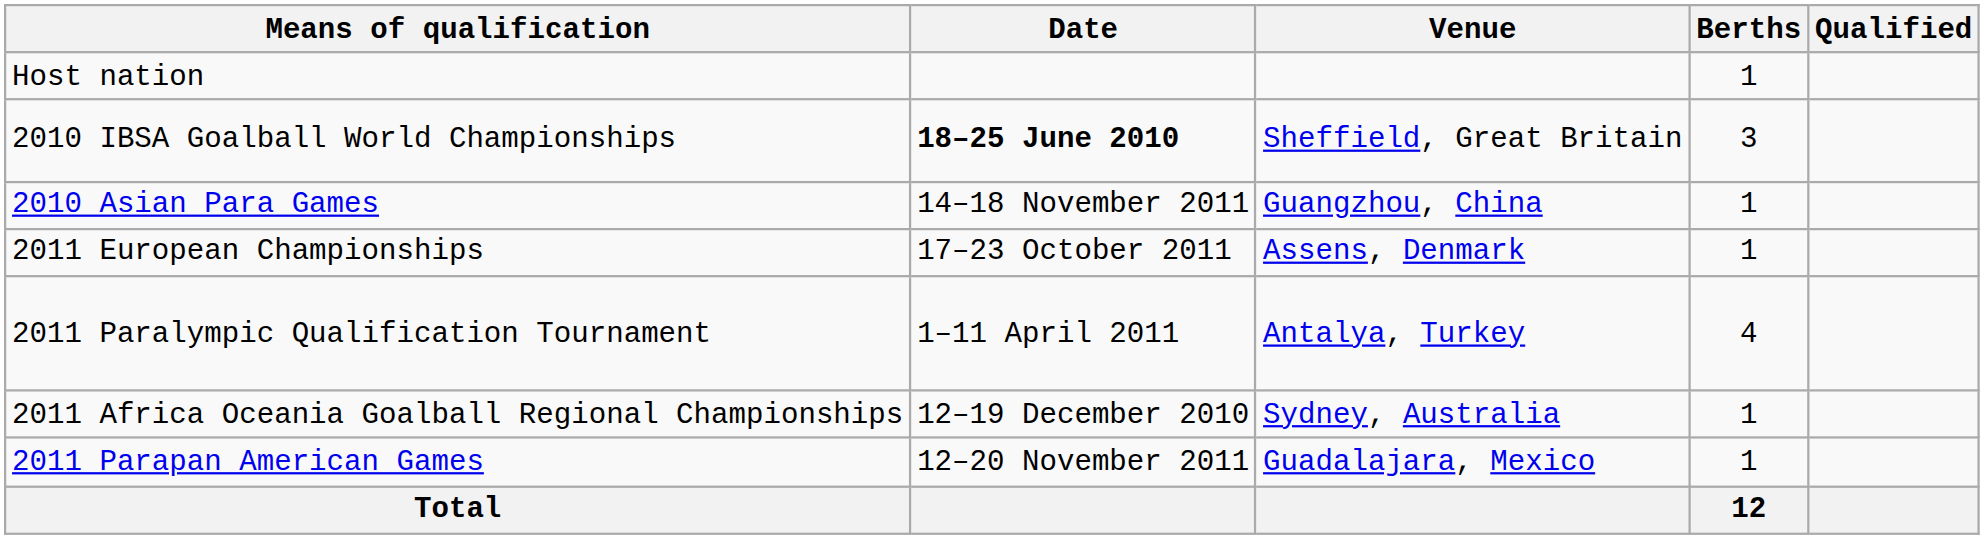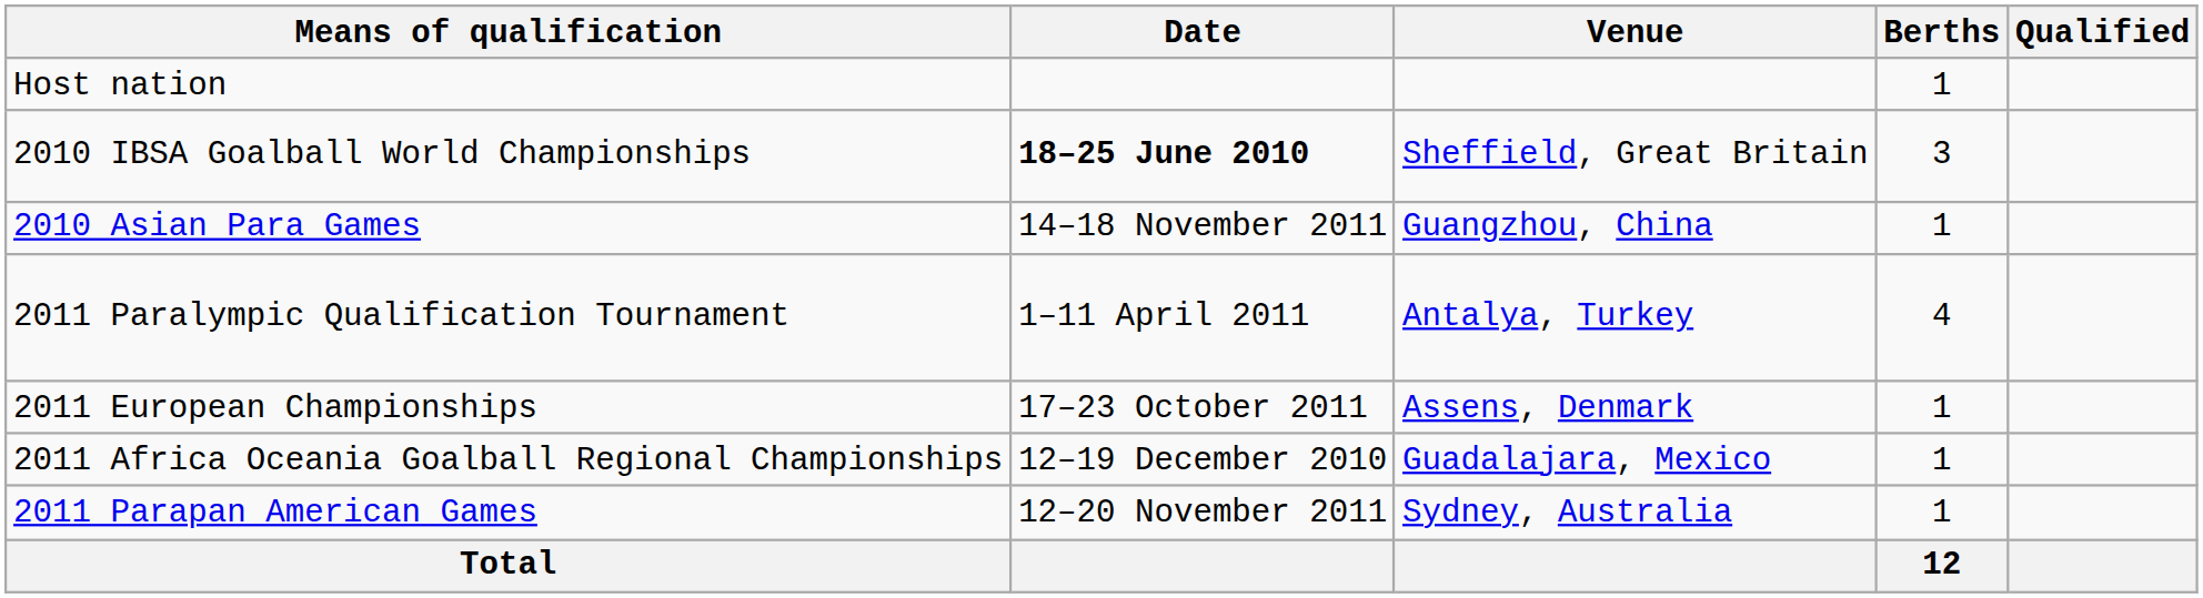rows swapped: 2011 Paralympic Qualification Tournament <-> 2011 European Championships
2011 Africa Oceania Goalball Regional Championships | Venue: Sydney, Australia -> Guadalajara, Mexico
2011 Parapan American Games | Venue: Guadalajara, Mexico -> Sydney, Australia
